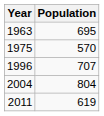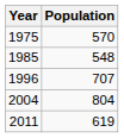- row: 1963 | 695
+ row: 1985 | 548
